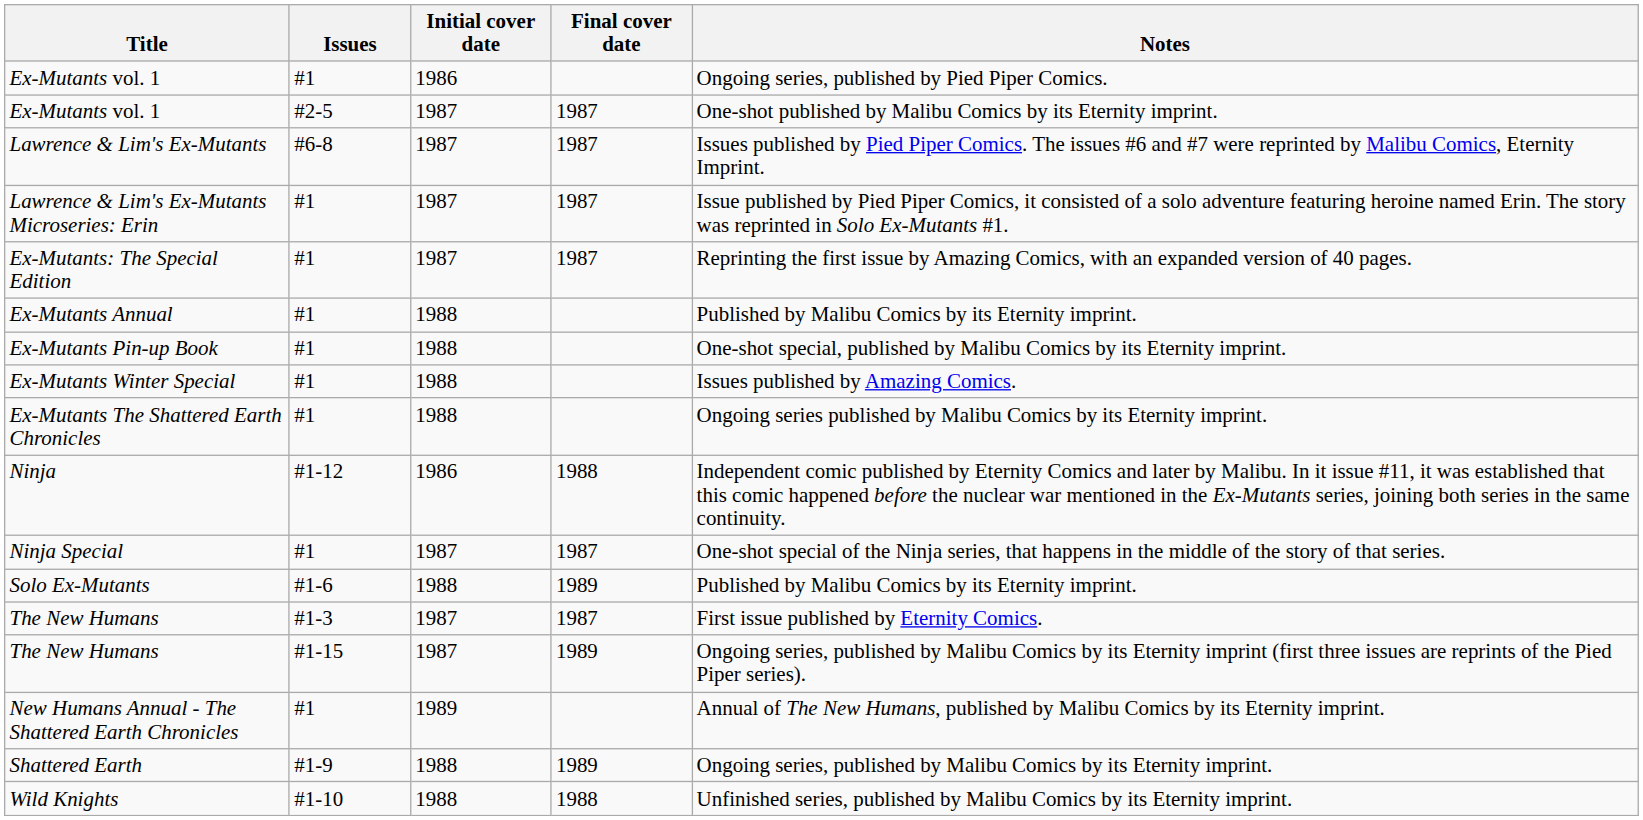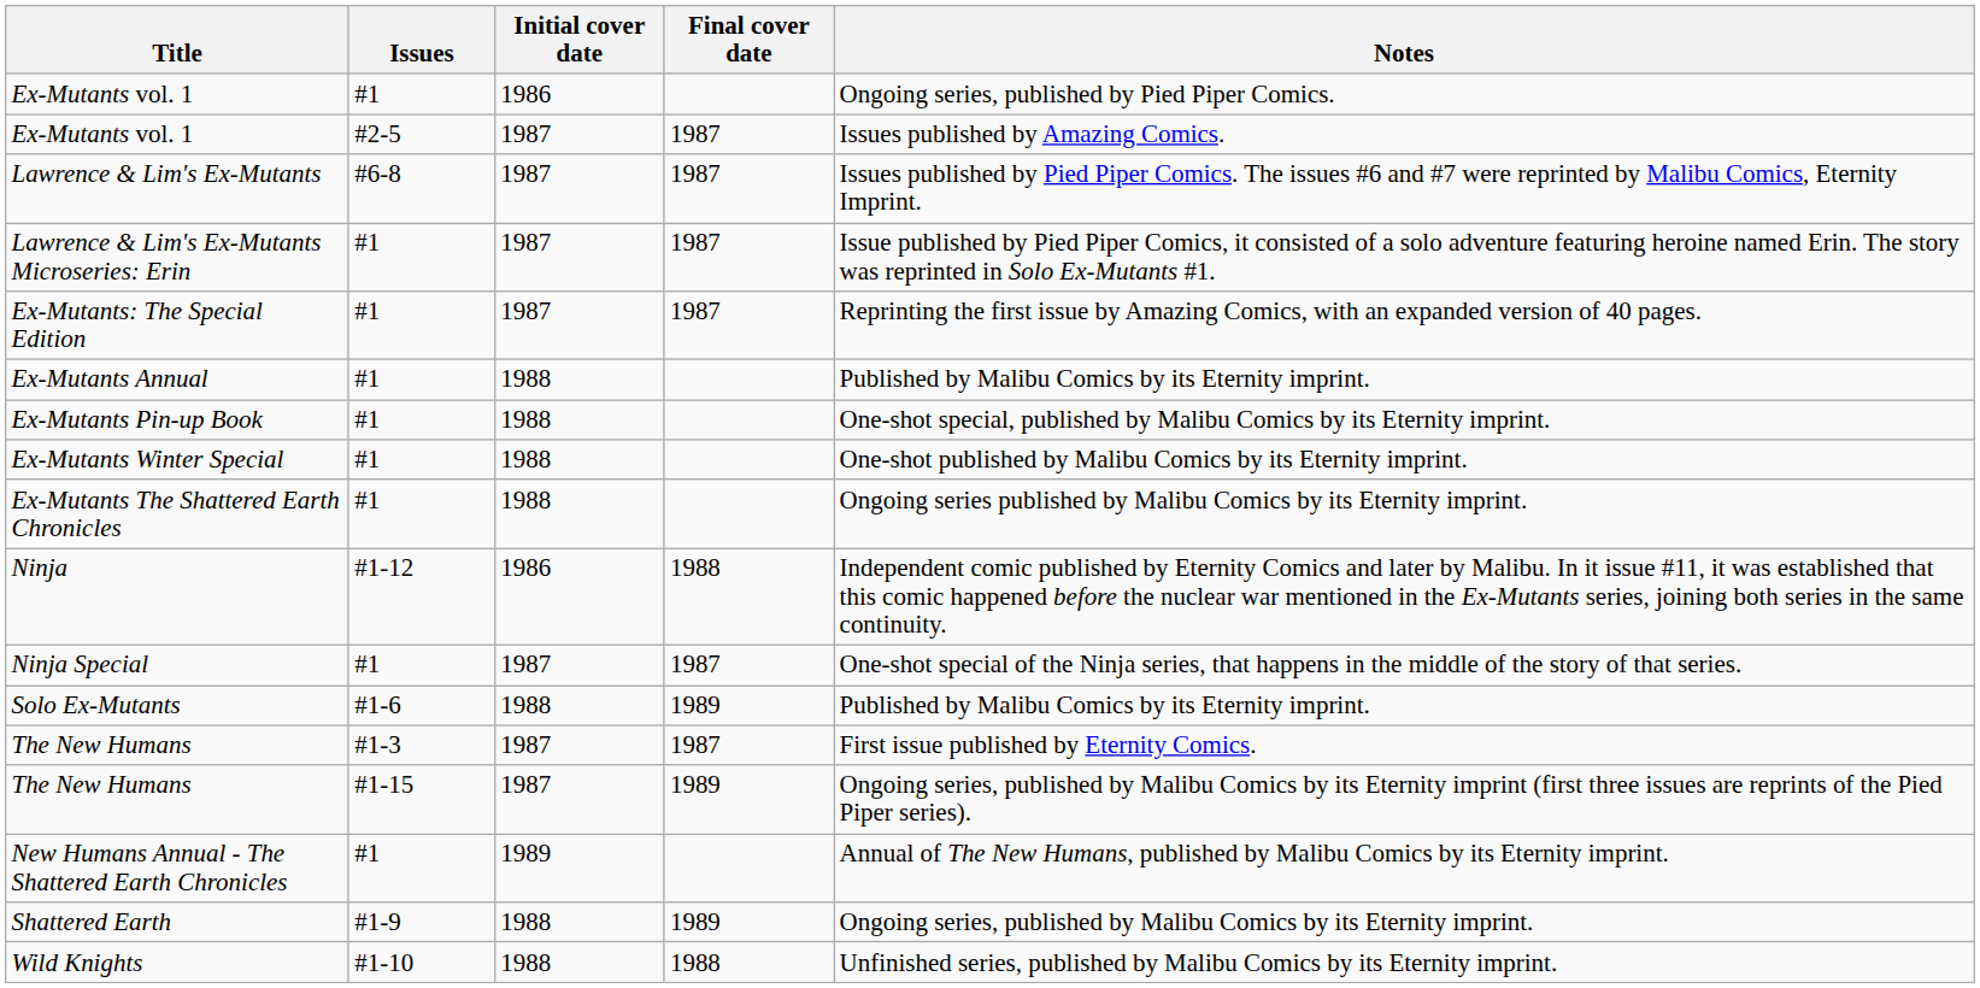Ex-Mutants vol. 1 / #2-5 | Notes: One-shot published by Malibu Comics by its Eternity imprint. -> Issues published by Amazing Comics.
Ex-Mutants Winter Special | Notes: Issues published by Amazing Comics. -> One-shot published by Malibu Comics by its Eternity imprint.
